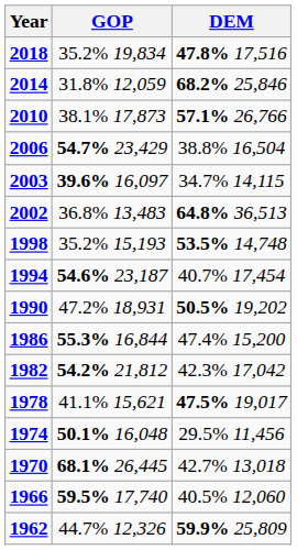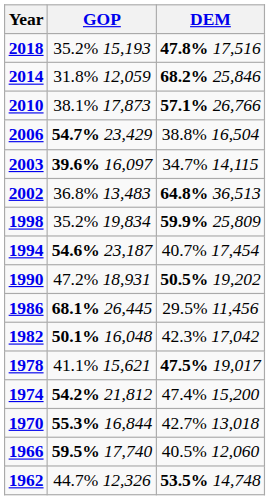2018 | GOP: 35.2% 19,834 -> 35.2% 15,193
1998 | GOP: 35.2% 15,193 -> 35.2% 19,834
1998 | DEM: 53.5% 14,748 -> 59.9% 25,809
1986 | GOP: 55.3% 16,844 -> 68.1% 26,445
1986 | DEM: 47.4% 15,200 -> 29.5% 11,456
1982 | GOP: 54.2% 21,812 -> 50.1% 16,048
1974 | GOP: 50.1% 16,048 -> 54.2% 21,812
1974 | DEM: 29.5% 11,456 -> 47.4% 15,200
1970 | GOP: 68.1% 26,445 -> 55.3% 16,844
1962 | DEM: 59.9% 25,809 -> 53.5% 14,748
